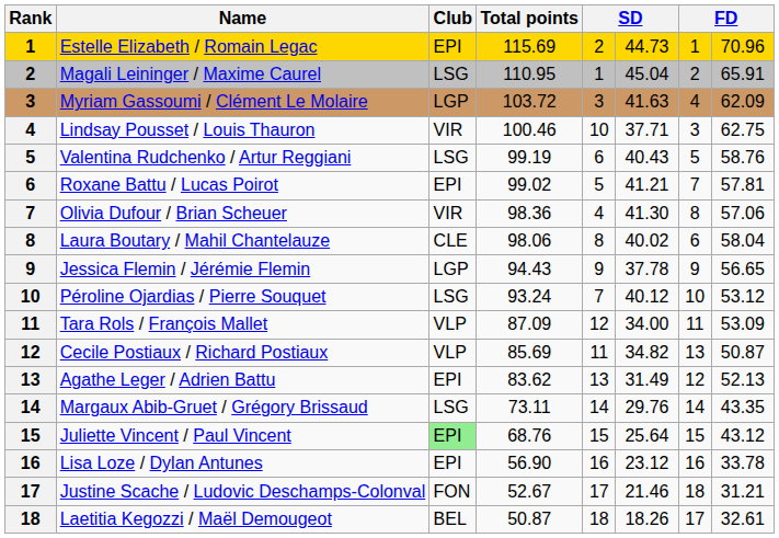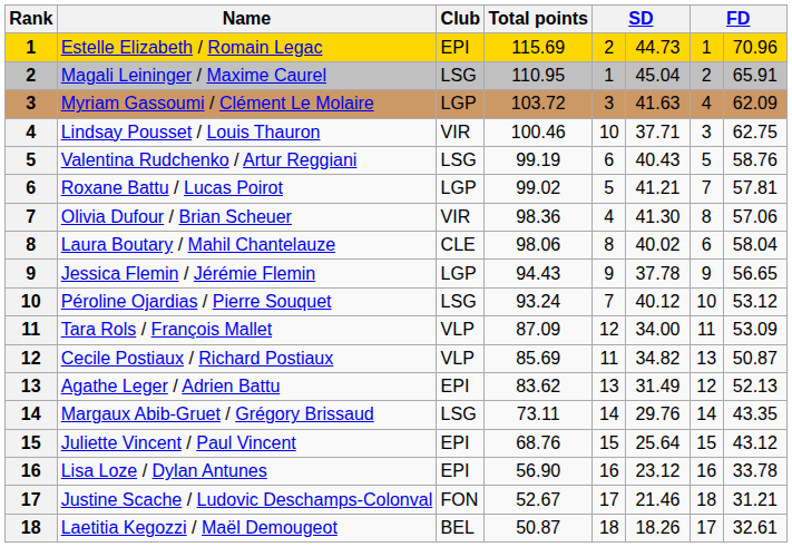Roxane Battu / Lucas Poirot | Club: EPI -> LGP
Juliette Vincent / Paul Vincent | Club: lightgreen background -> no background
